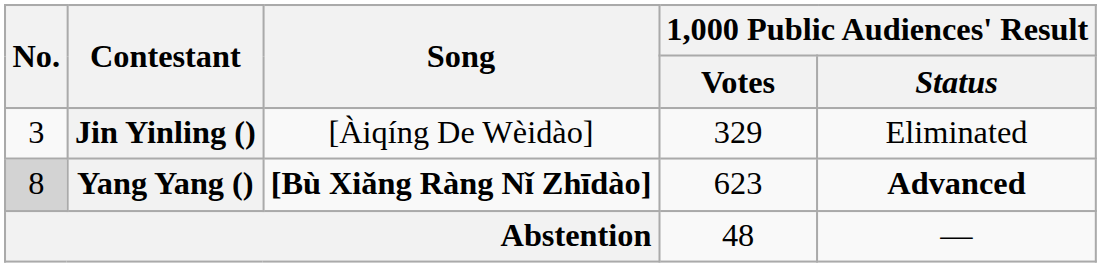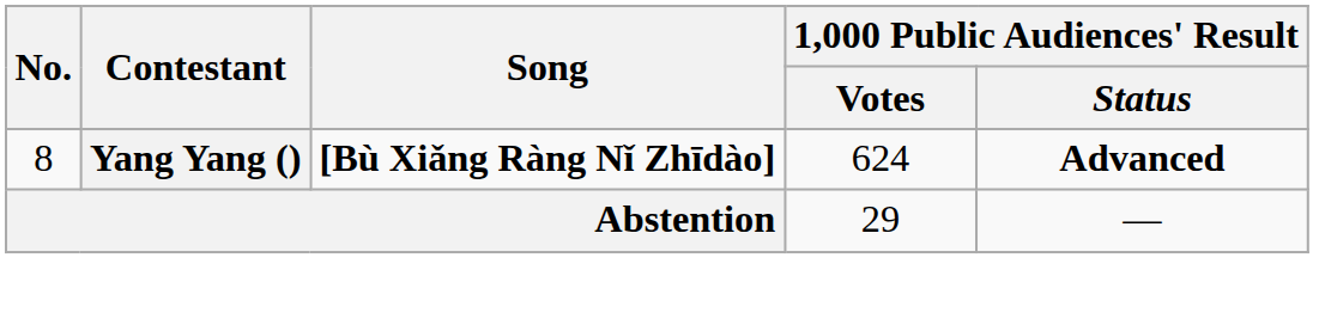- row: 3 | Jin Yinling () | [Àiqíng De Wèidào] | 329 | Eliminated
Yang Yang () | No.: lightgrey background -> no background
Yang Yang () | 1,000 Public Audiences' Result / Votes: 623 -> 624
Abstention | 1,000 Public Audiences' Result / Votes: 48 -> 29
